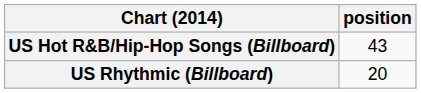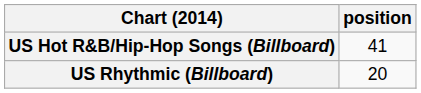US Hot R&B/Hip-Hop Songs (Billboard) | position: 43 -> 41
